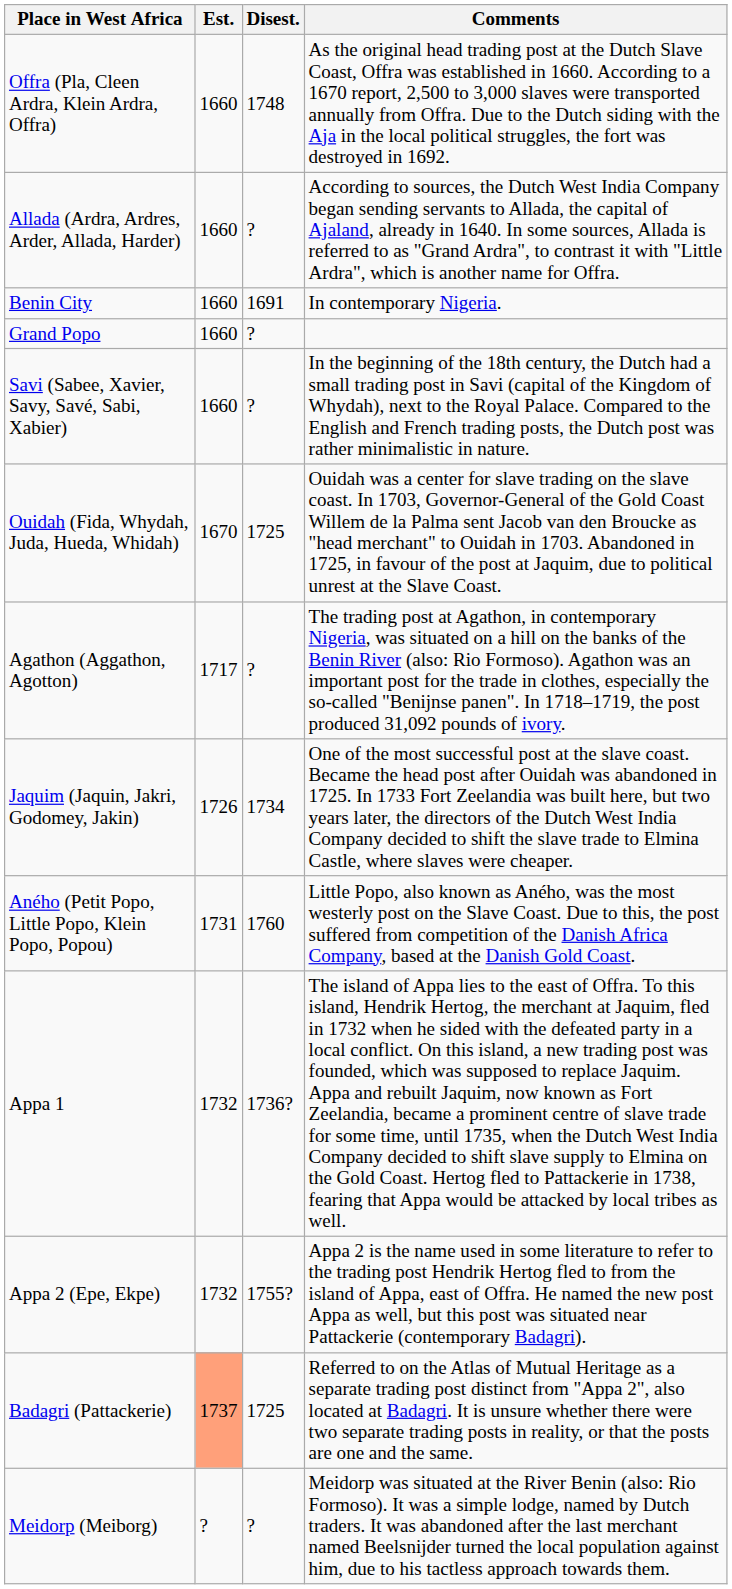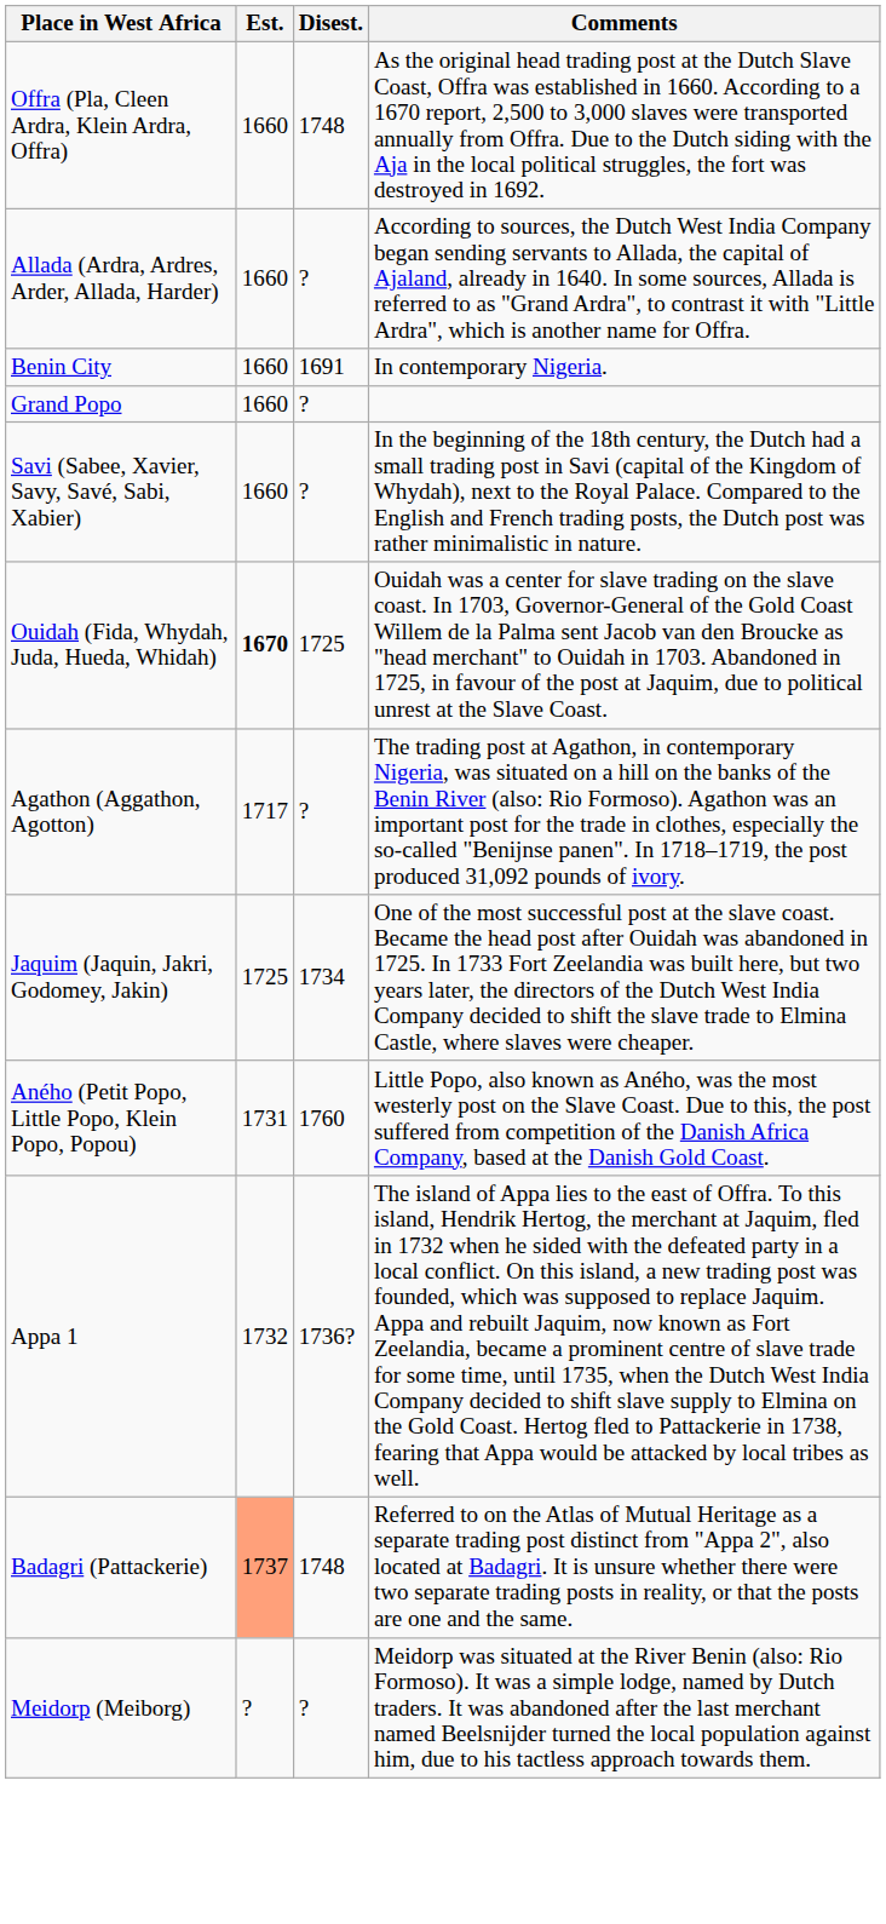Ouidah (Fida, Whydah, Juda, Hueda, Whidah) | Est.: normal -> bold
Jaquim (Jaquin, Jakri, Godomey, Jakin) | Est.: 1726 -> 1725
- row: Appa 2 (Epe, Ekpe) | 1732 | 1755? | Appa 2 is the name used in some literature to refer to the trading post Hendrik Hertog fled to from the island of Appa, east of Offra. He named the new post Appa as well, but this post was situated near Pattackerie (contemporary Badagri).
Badagri (Pattackerie) | Disest.: 1725 -> 1748
